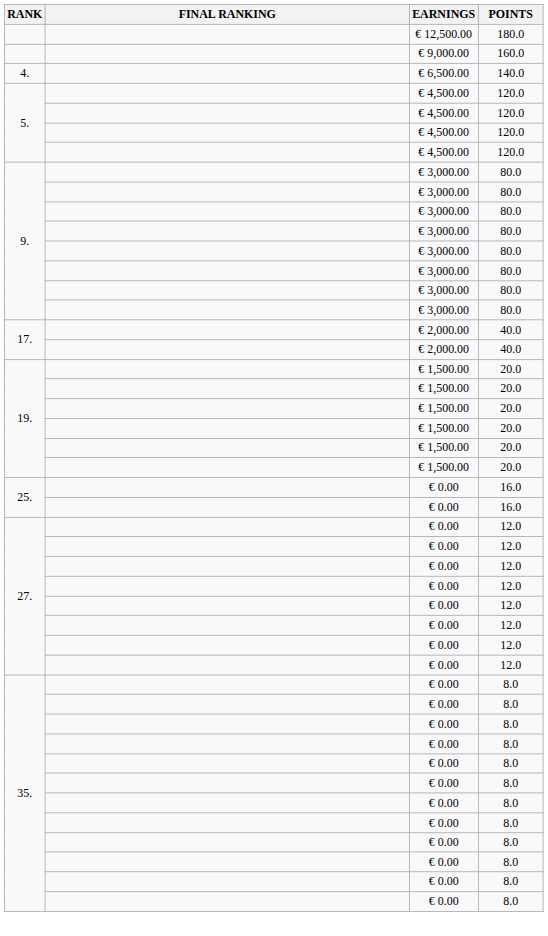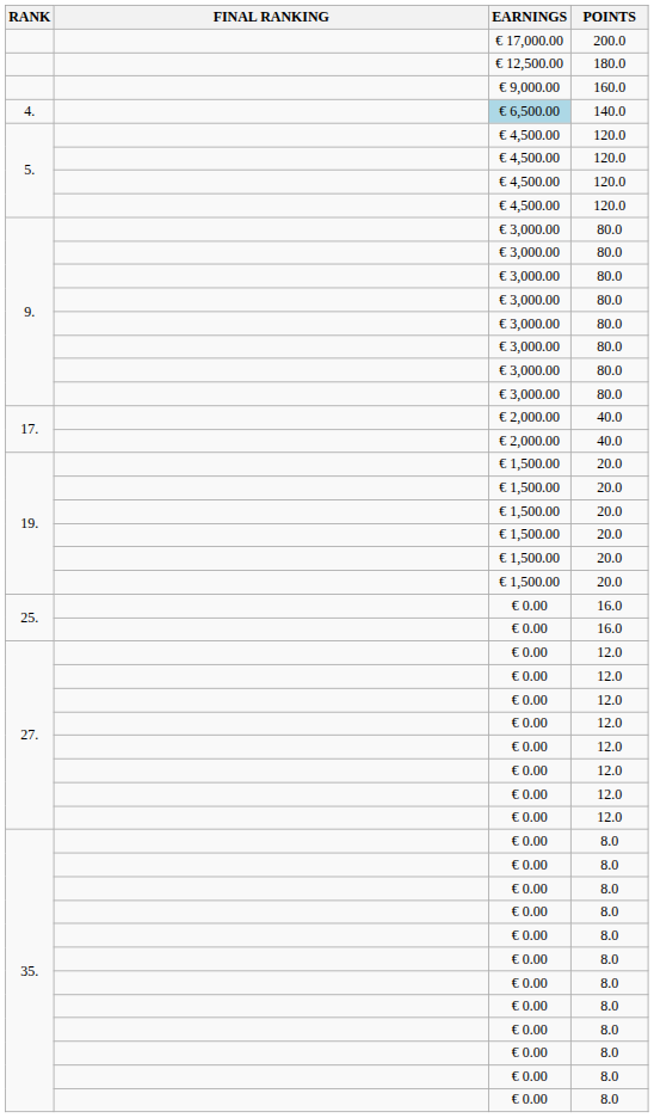+ row: € 17,000.00 | 200.0
140.0 | EARNINGS: no background -> lightblue background
